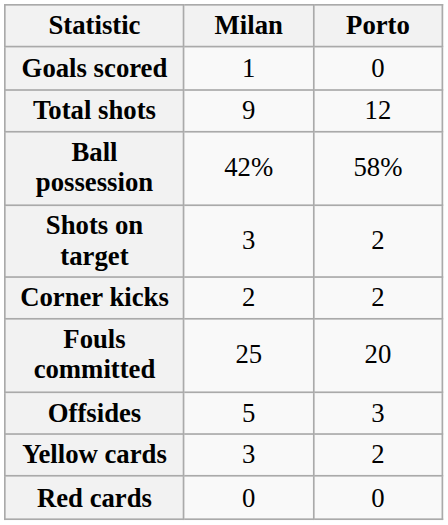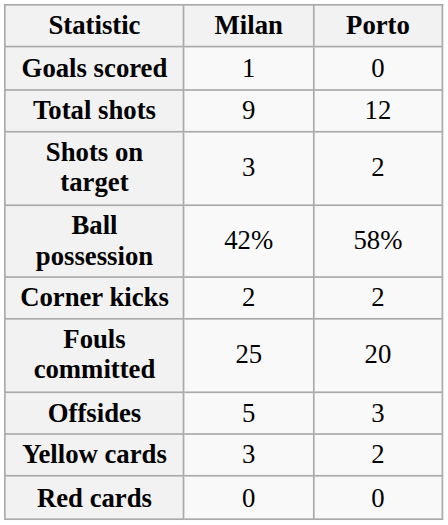rows swapped: Shots on target <-> Ball possession
